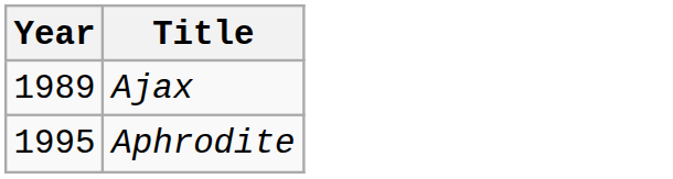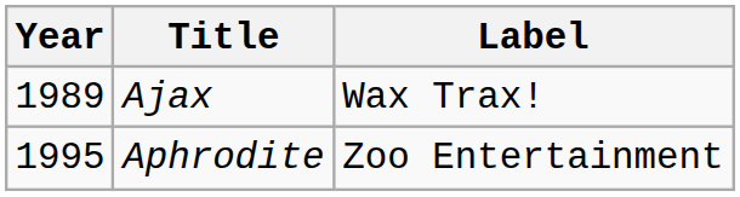+ column: Label | Wax Trax! | Zoo Entertainment
